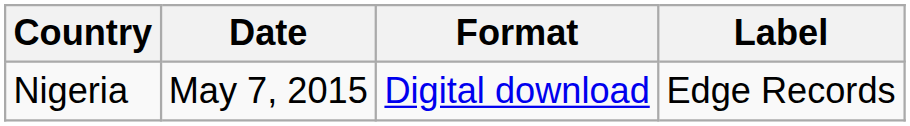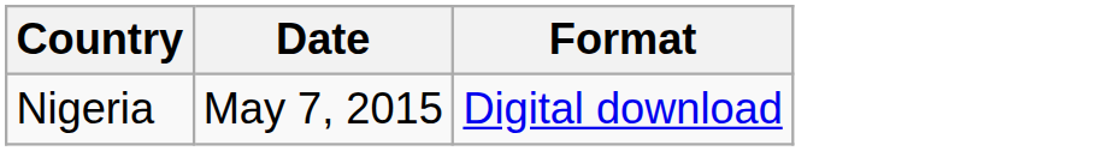- column: Label | Edge Records
